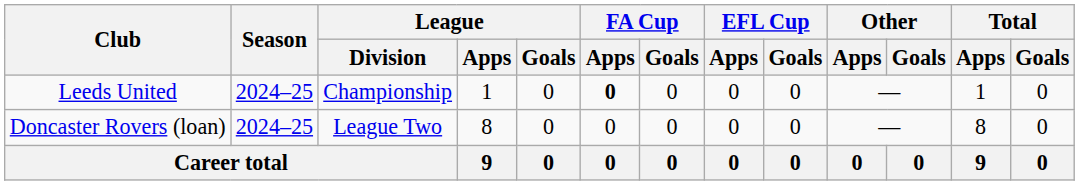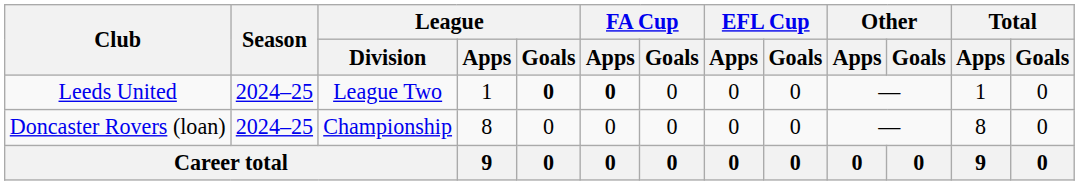Leeds United | League / Division: Championship -> League Two
Leeds United | League / Goals: normal -> bold
Doncaster Rovers (loan) | League / Division: League Two -> Championship
